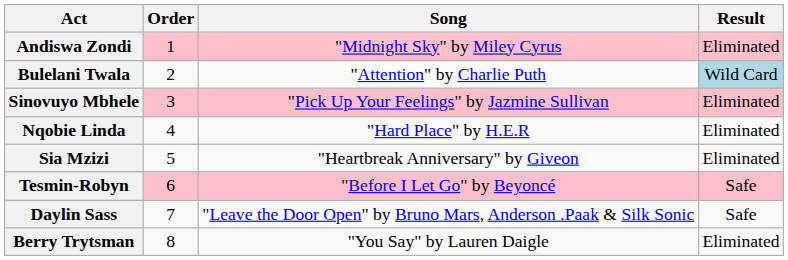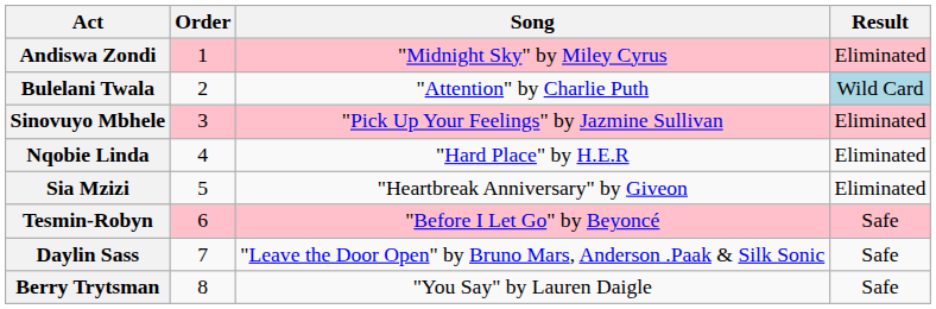Berry Trytsman | Result: Eliminated -> Safe
